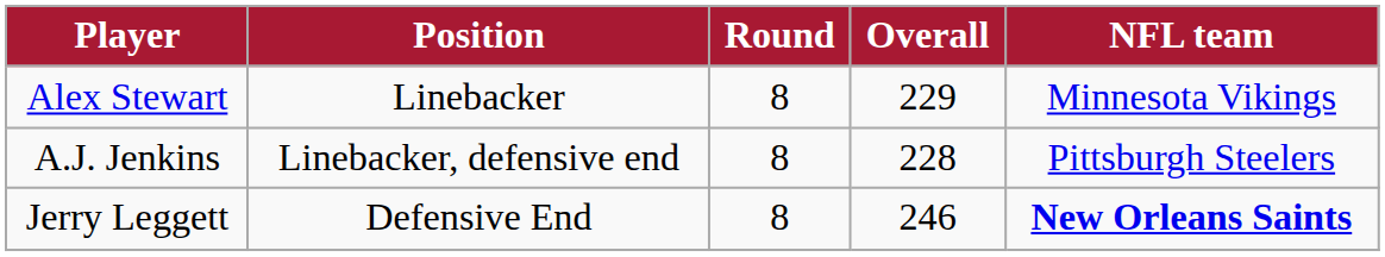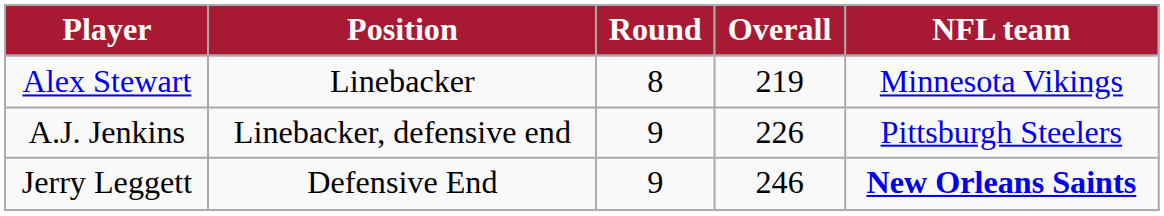Alex Stewart | Overall: 229 -> 219
A.J. Jenkins | Round: 8 -> 9
A.J. Jenkins | Overall: 228 -> 226
Jerry Leggett | Round: 8 -> 9
